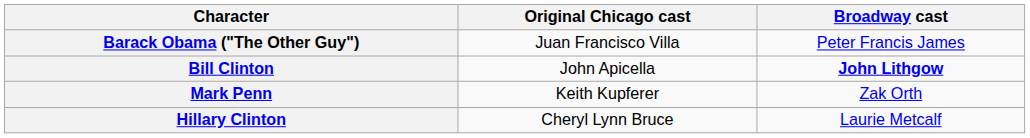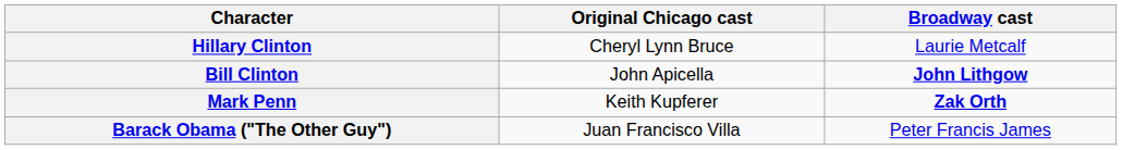rows swapped: Hillary Clinton <-> Barack Obama ("The Other Guy")
Mark Penn | Broadway cast: normal -> bold
